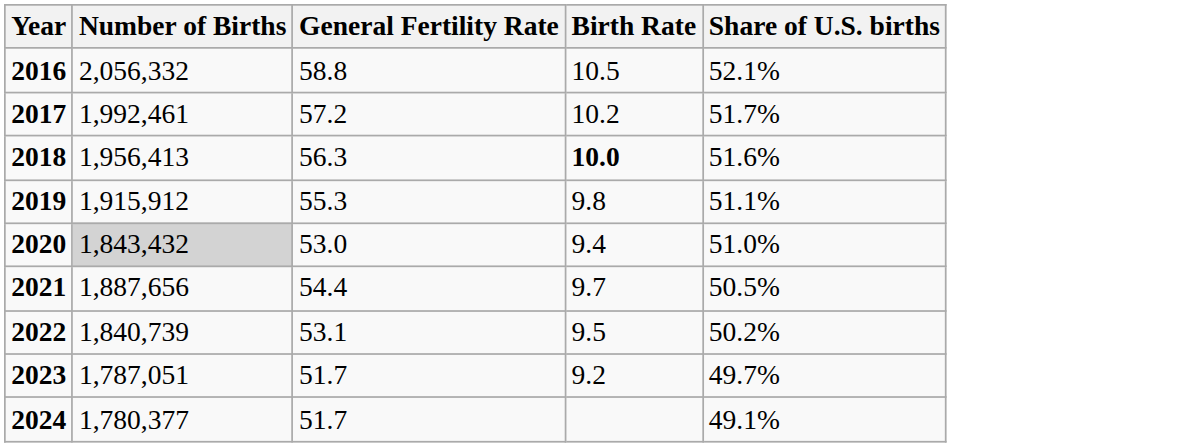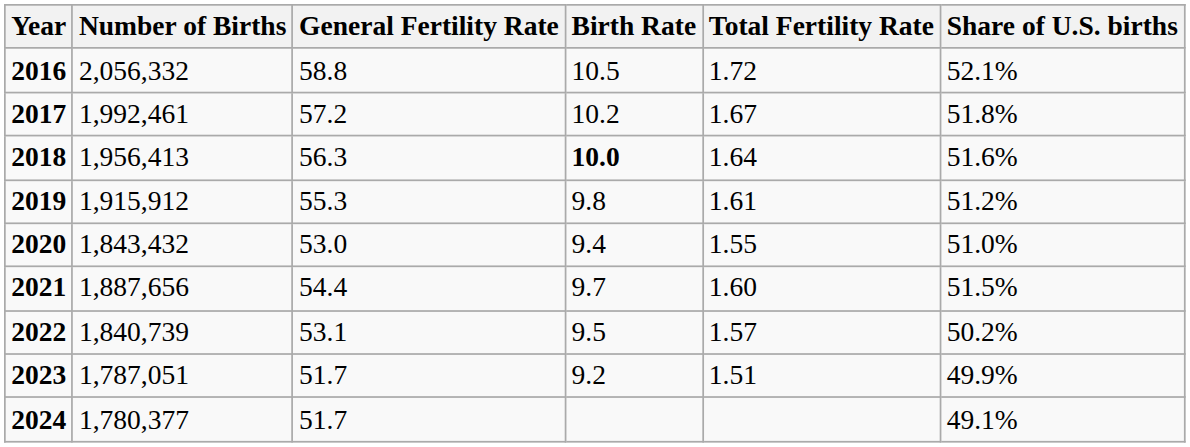+ column: Total Fertility Rate | 1.72 | 1.67 | 1.64 | 1.61 | 1.55 | 1.60 | 1.57 | 1.51
2017 | Share of U.S. births: 51.7% -> 51.8%
2019 | Share of U.S. births: 51.1% -> 51.2%
2020 | Number of Births: lightgrey background -> no background
2021 | Share of U.S. births: 50.5% -> 51.5%
2023 | Share of U.S. births: 49.7% -> 49.9%
